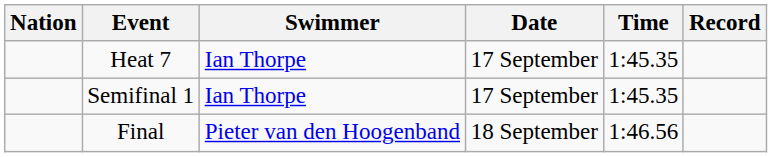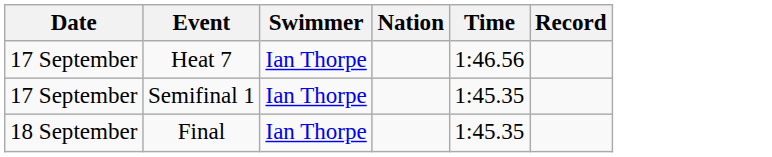columns swapped: Date <-> Nation
Heat 7 | Time: 1:45.35 -> 1:46.56
Final | Swimmer: Pieter van den Hoogenband -> Ian Thorpe
Final | Time: 1:46.56 -> 1:45.35
